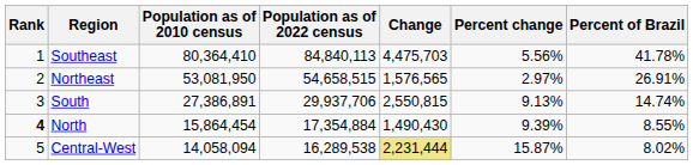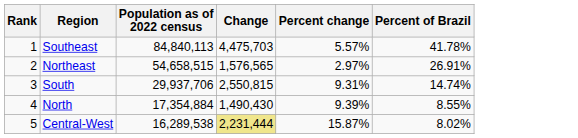- column: Population as of 2010 census | 80,364,410 | 53,081,950 | 27,386,891 | 15,864,454 | 14,058,094
Southeast | Percent change: 5.56% -> 5.57%
South | Percent change: 9.13% -> 9.31%
North | Rank: bold -> normal
